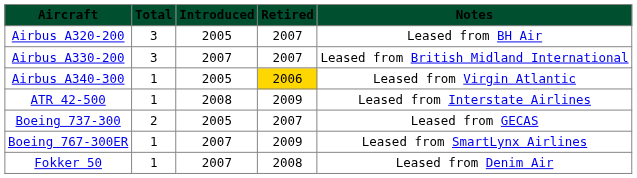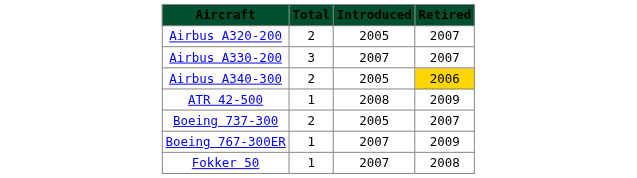- column: Notes | Leased from BH Air | Leased from British Midland International | Leased from Virgin Atlantic | Leased from Interstate Airlines | Leased from GECAS | Leased from SmartLynx Airlines | Leased from Denim Air
Airbus A320-200 | Total: 3 -> 2
Airbus A340-300 | Total: 1 -> 2
